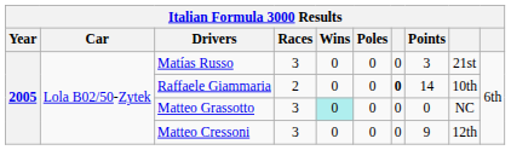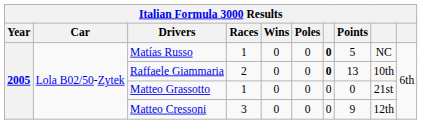Matías Russo | Races: 3 -> 1
Matías Russo | column 7: normal -> bold
Matías Russo | Points: 3 -> 5
Matías Russo | column 9: 21st -> NC
Raffaele Giammaria | Points: 14 -> 13
Matteo Grassotto | Races: 3 -> 1
Matteo Grassotto | Wins: paleturquoise background -> no background
Matteo Grassotto | column 9: NC -> 21st
